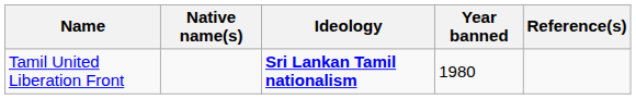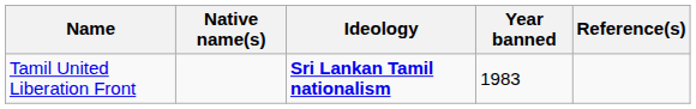Tamil United Liberation Front | Year banned: 1980 -> 1983
